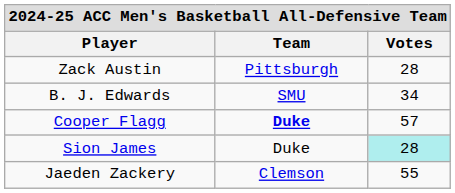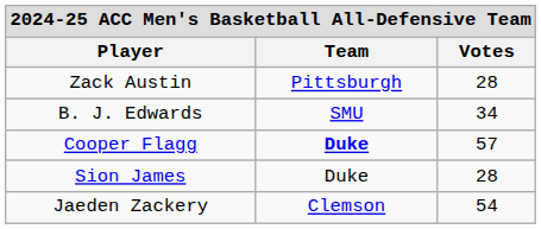Sion James | Votes: paleturquoise background -> no background
Jaeden Zackery | Votes: 55 -> 54
